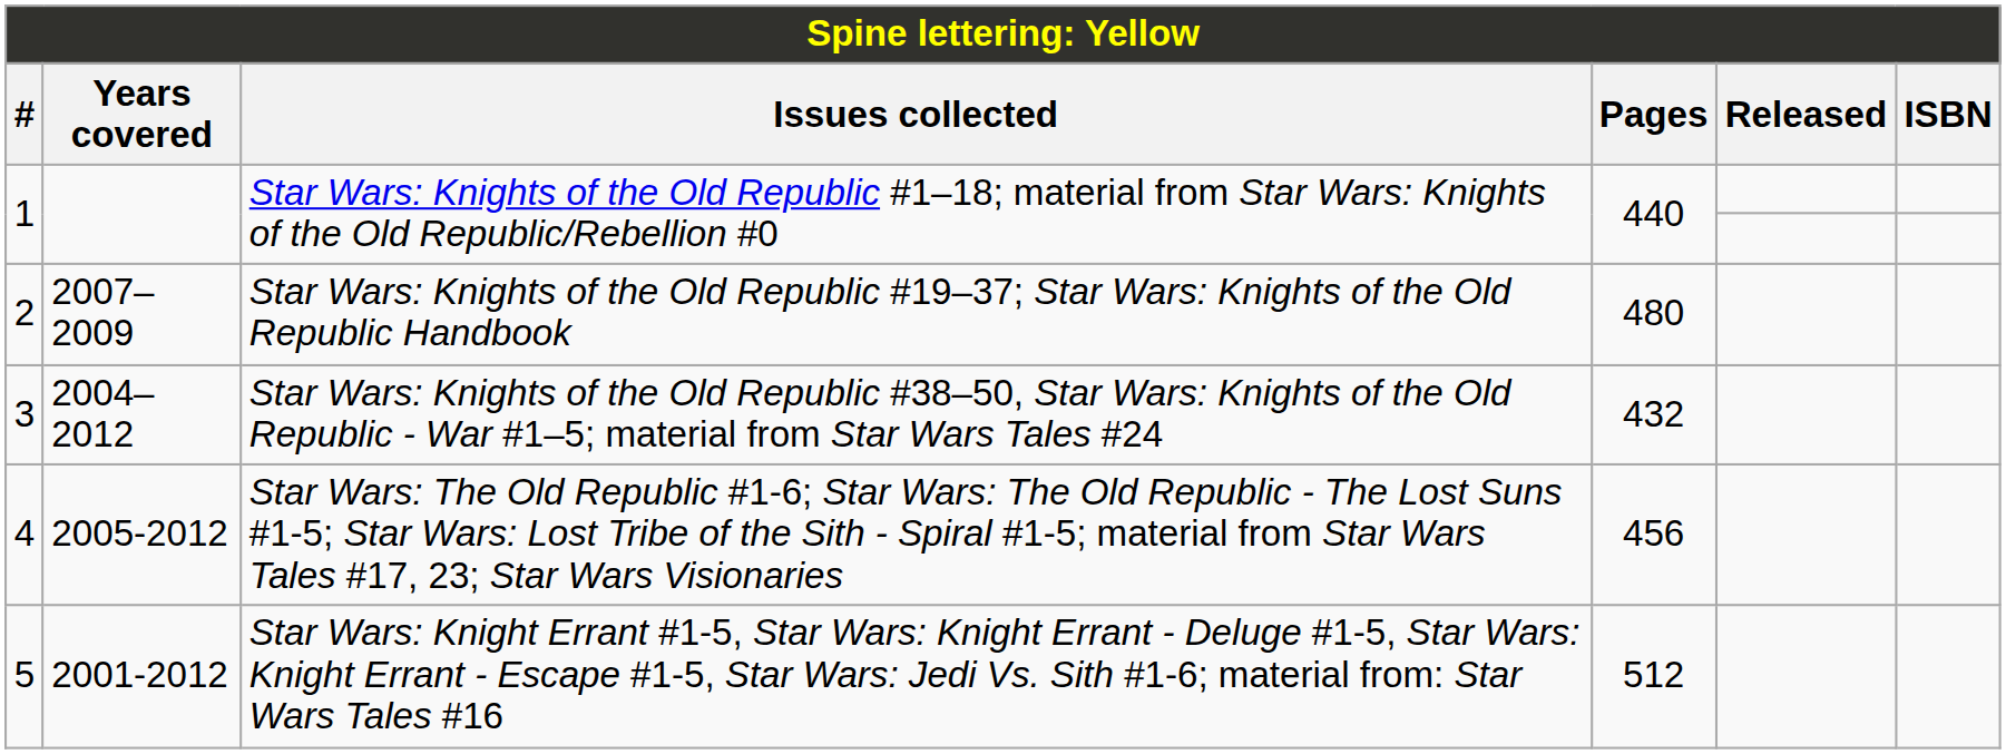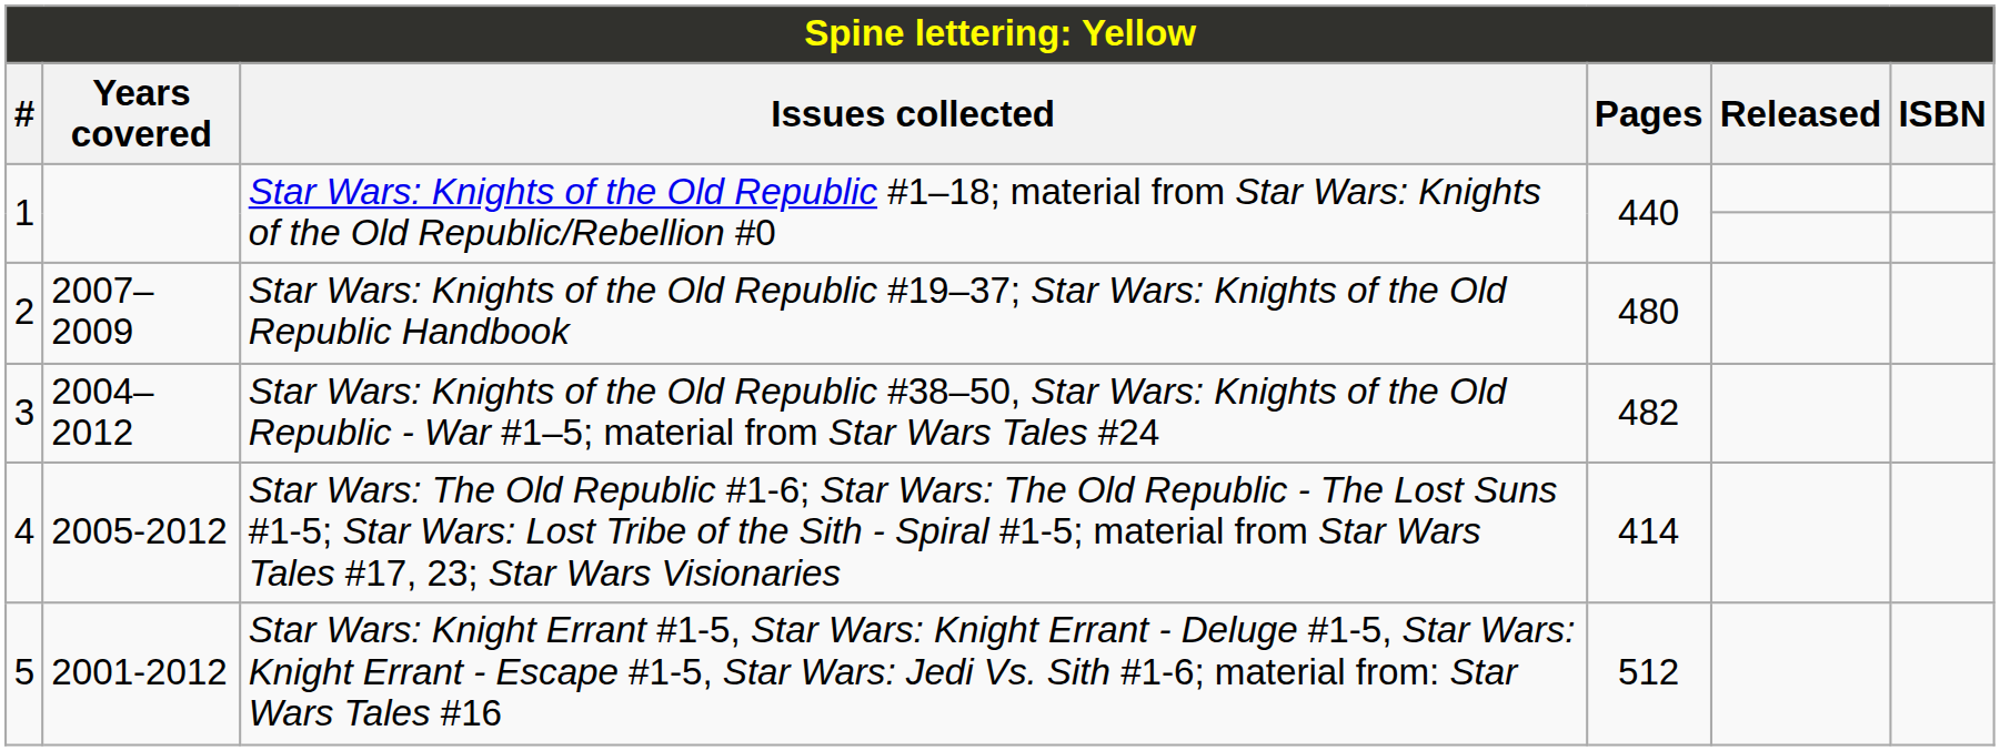3 | Pages: 432 -> 482
4 | Pages: 456 -> 414
